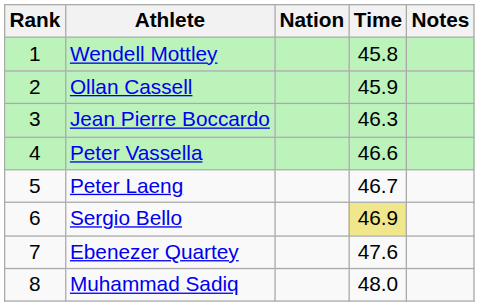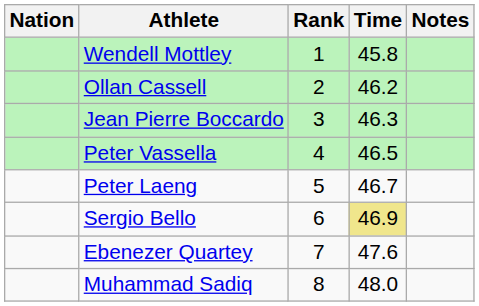columns swapped: Rank <-> Nation
Ollan Cassell | Time: 45.9 -> 46.2
Peter Vassella | Time: 46.6 -> 46.5
